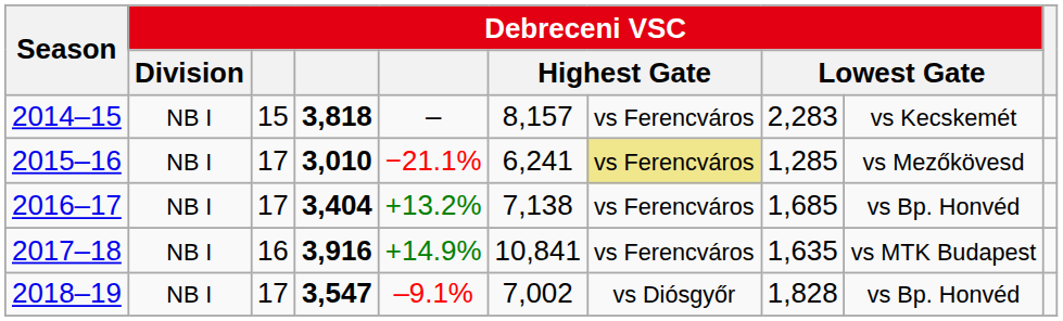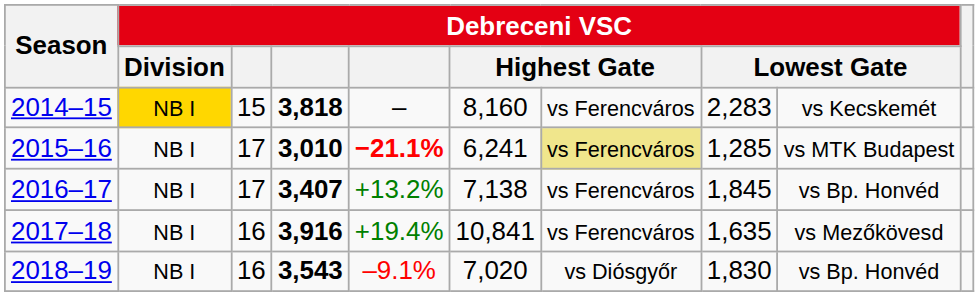2014–15 | Debreceni VSC / Division: no background -> gold background
2014–15 | column 6: 8,157 -> 8,160
2015–16 | column 5: normal -> bold
2015–16 | column 9: vs Mezőkövesd -> vs MTK Budapest
2016–17 | column 4: 3,404 -> 3,407
2016–17 | column 8: 1,685 -> 1,845
2017–18 | column 5: +14.9% -> +19.4%
2017–18 | column 9: vs MTK Budapest -> vs Mezőkövesd
2018–19 | column 3: 17 -> 16
2018–19 | column 4: 3,547 -> 3,543
2018–19 | column 6: 7,002 -> 7,020
2018–19 | column 8: 1,828 -> 1,830
